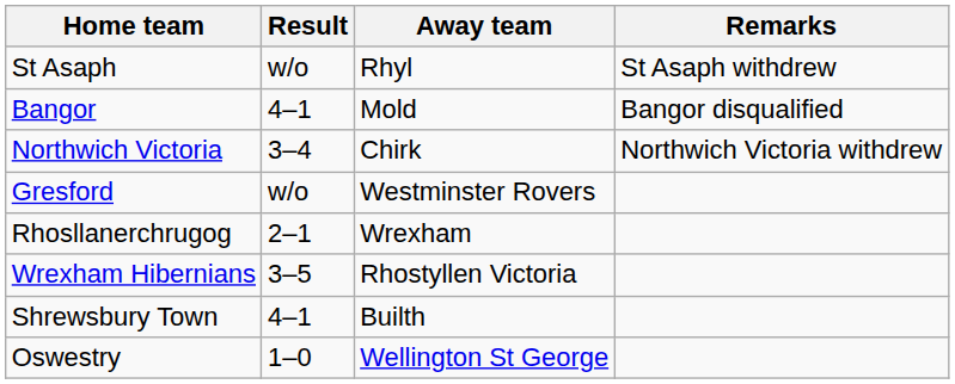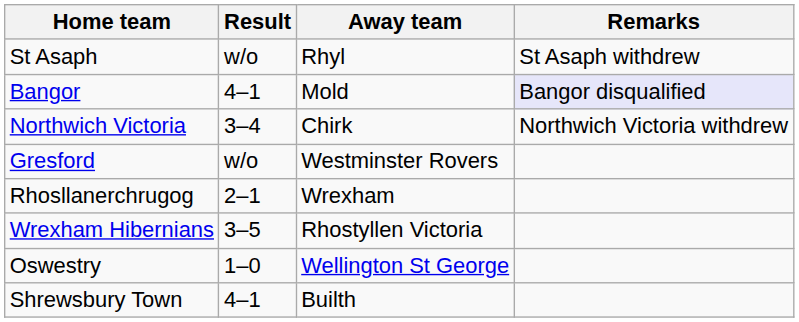Bangor | Remarks: no background -> lavender background
rows swapped: Oswestry <-> Shrewsbury Town
